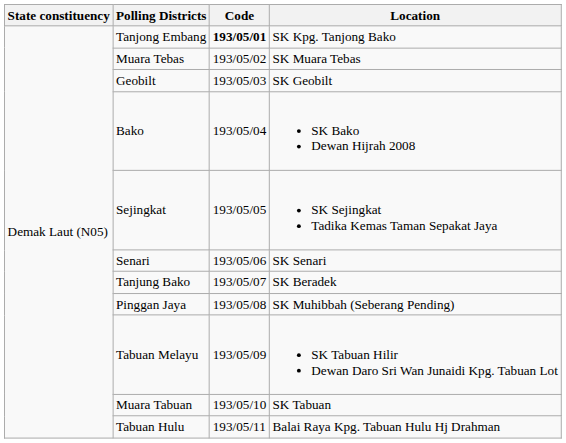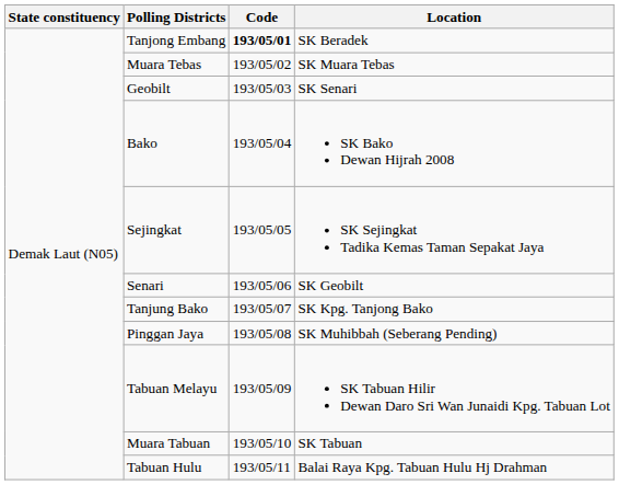Tanjong Embang | Location: SK Kpg. Tanjong Bako -> SK Beradek
Geobilt | Location: SK Geobilt -> SK Senari
Senari | Location: SK Senari -> SK Geobilt
Tanjung Bako | Location: SK Beradek -> SK Kpg. Tanjong Bako
